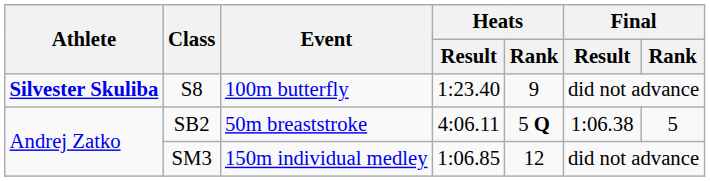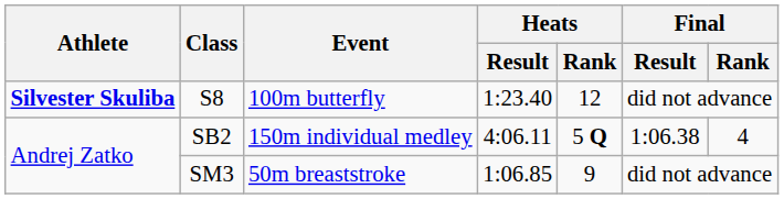S8 | Heats / Rank: 9 -> 12
SB2 | Event: 50m breaststroke -> 150m individual medley
SB2 | Final / Rank: 5 -> 4
SM3 | Event: 150m individual medley -> 50m breaststroke
SM3 | Heats / Rank: 12 -> 9
